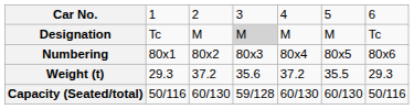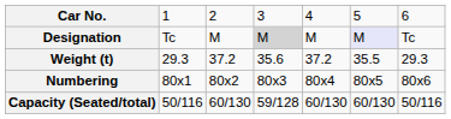Designation | column 6: no background -> lavender background
rows swapped: Numbering <-> Weight (t)
